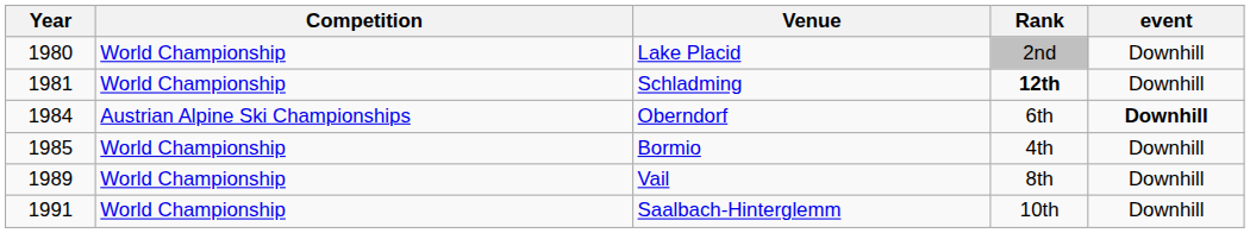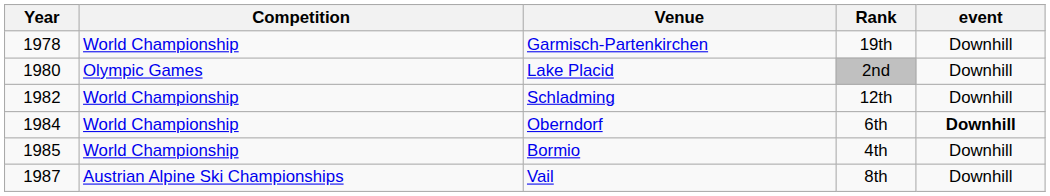+ row: 1978 | World Championship | Garmisch-Partenkirchen | 19th | Downhill
Lake Placid | Competition: World Championship -> Olympic Games
Schladming | Year: 1981 -> 1982
Schladming | Rank: bold -> normal
Oberndorf | Competition: Austrian Alpine Ski Championships -> World Championship
Vail | Year: 1989 -> 1987
Vail | Competition: World Championship -> Austrian Alpine Ski Championships
- row: 1991 | World Championship | Saalbach-Hinterglemm | 10th | Downhill
